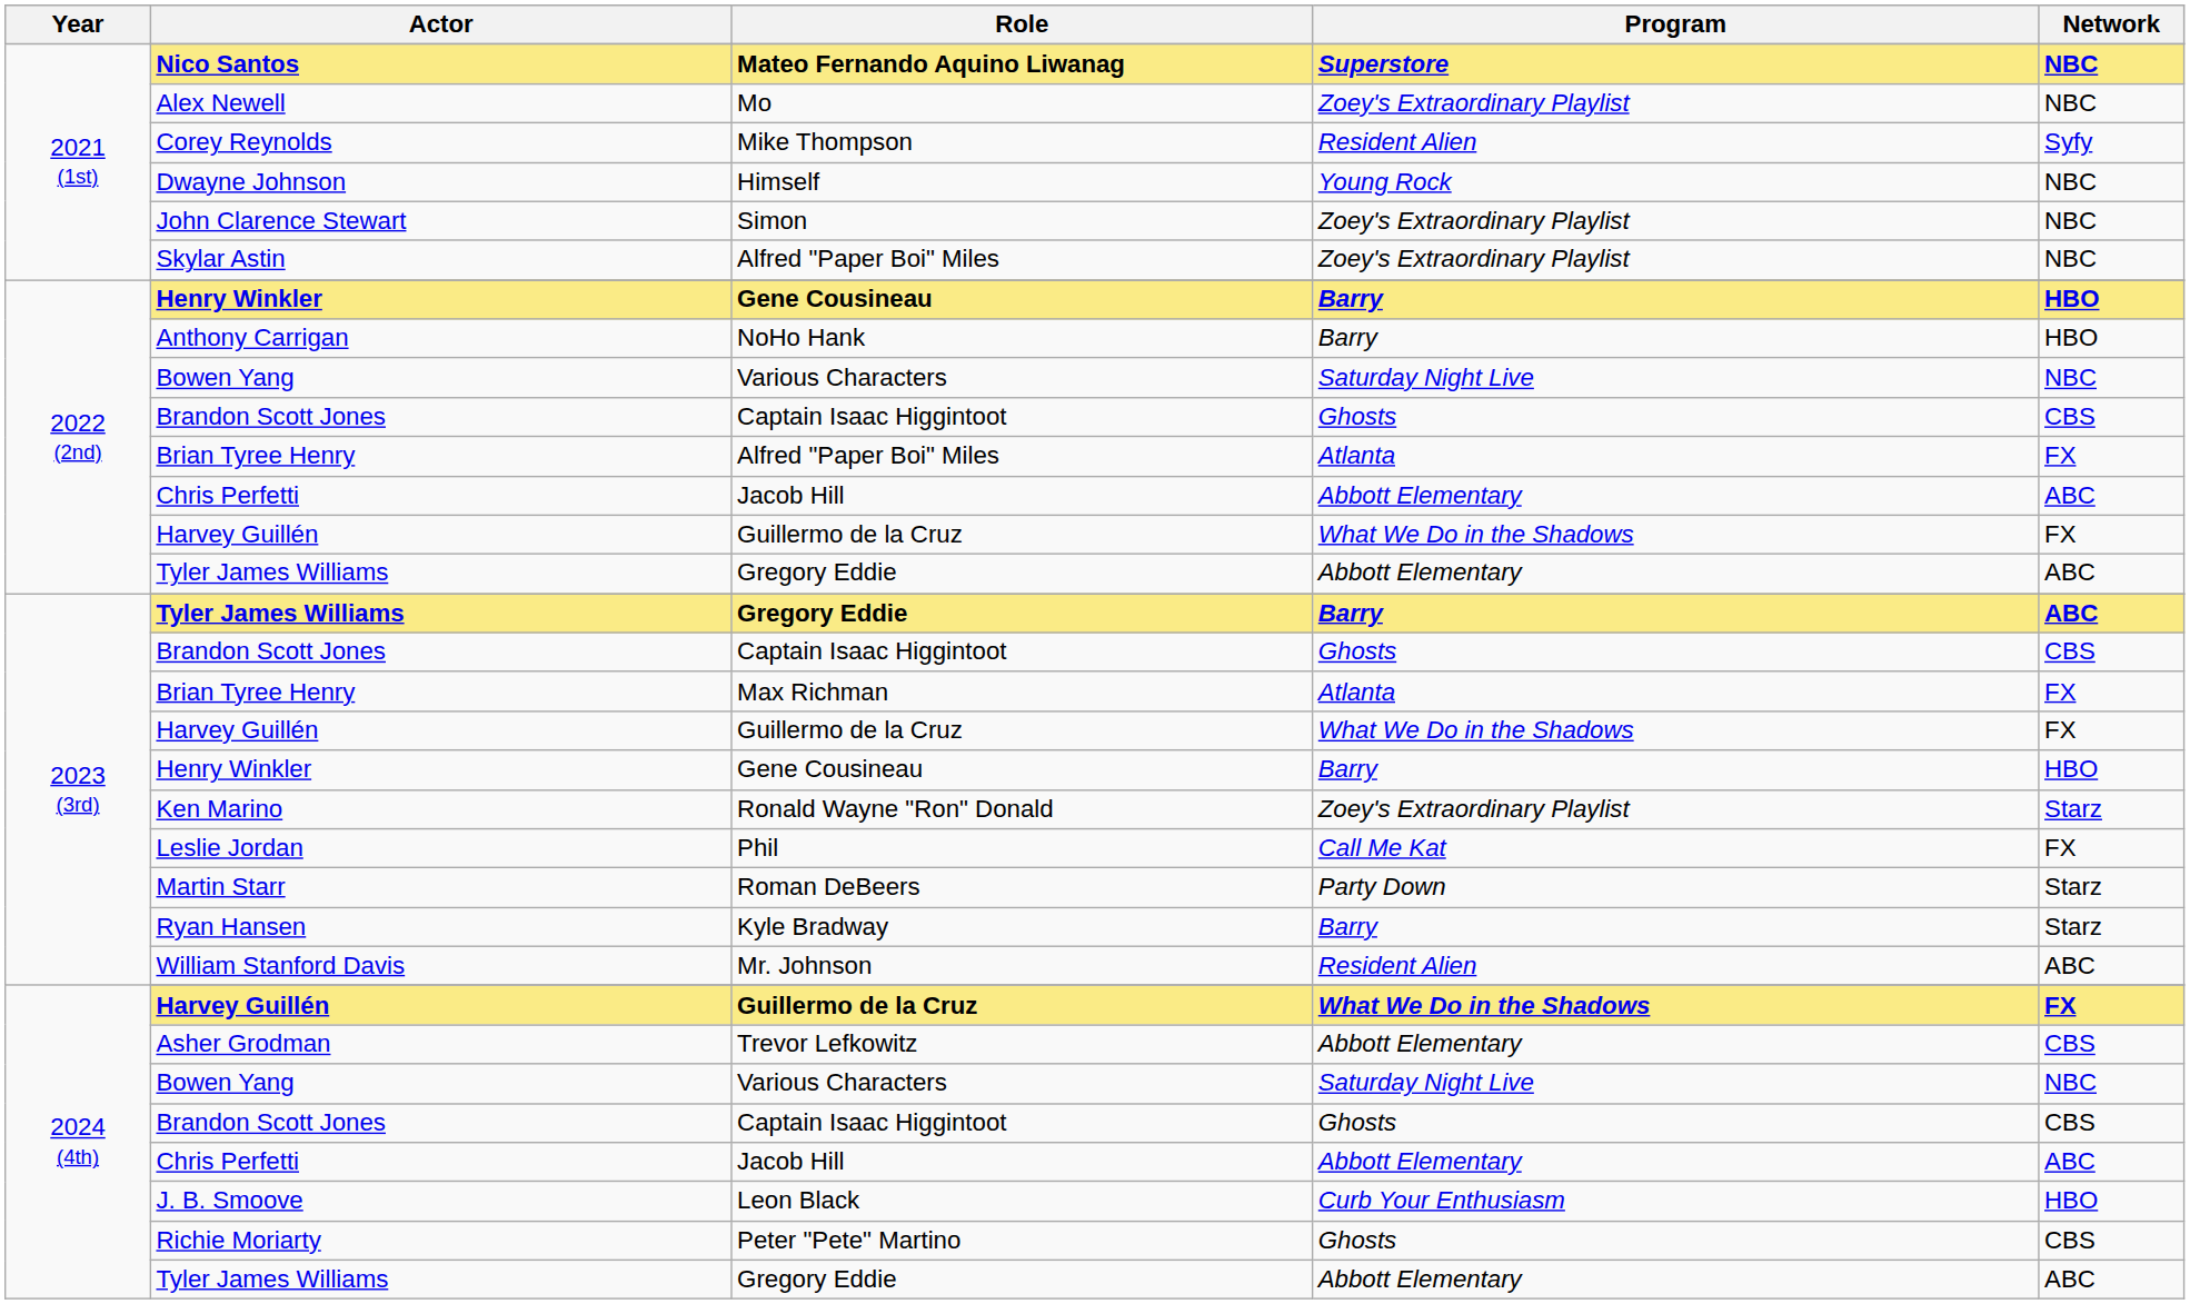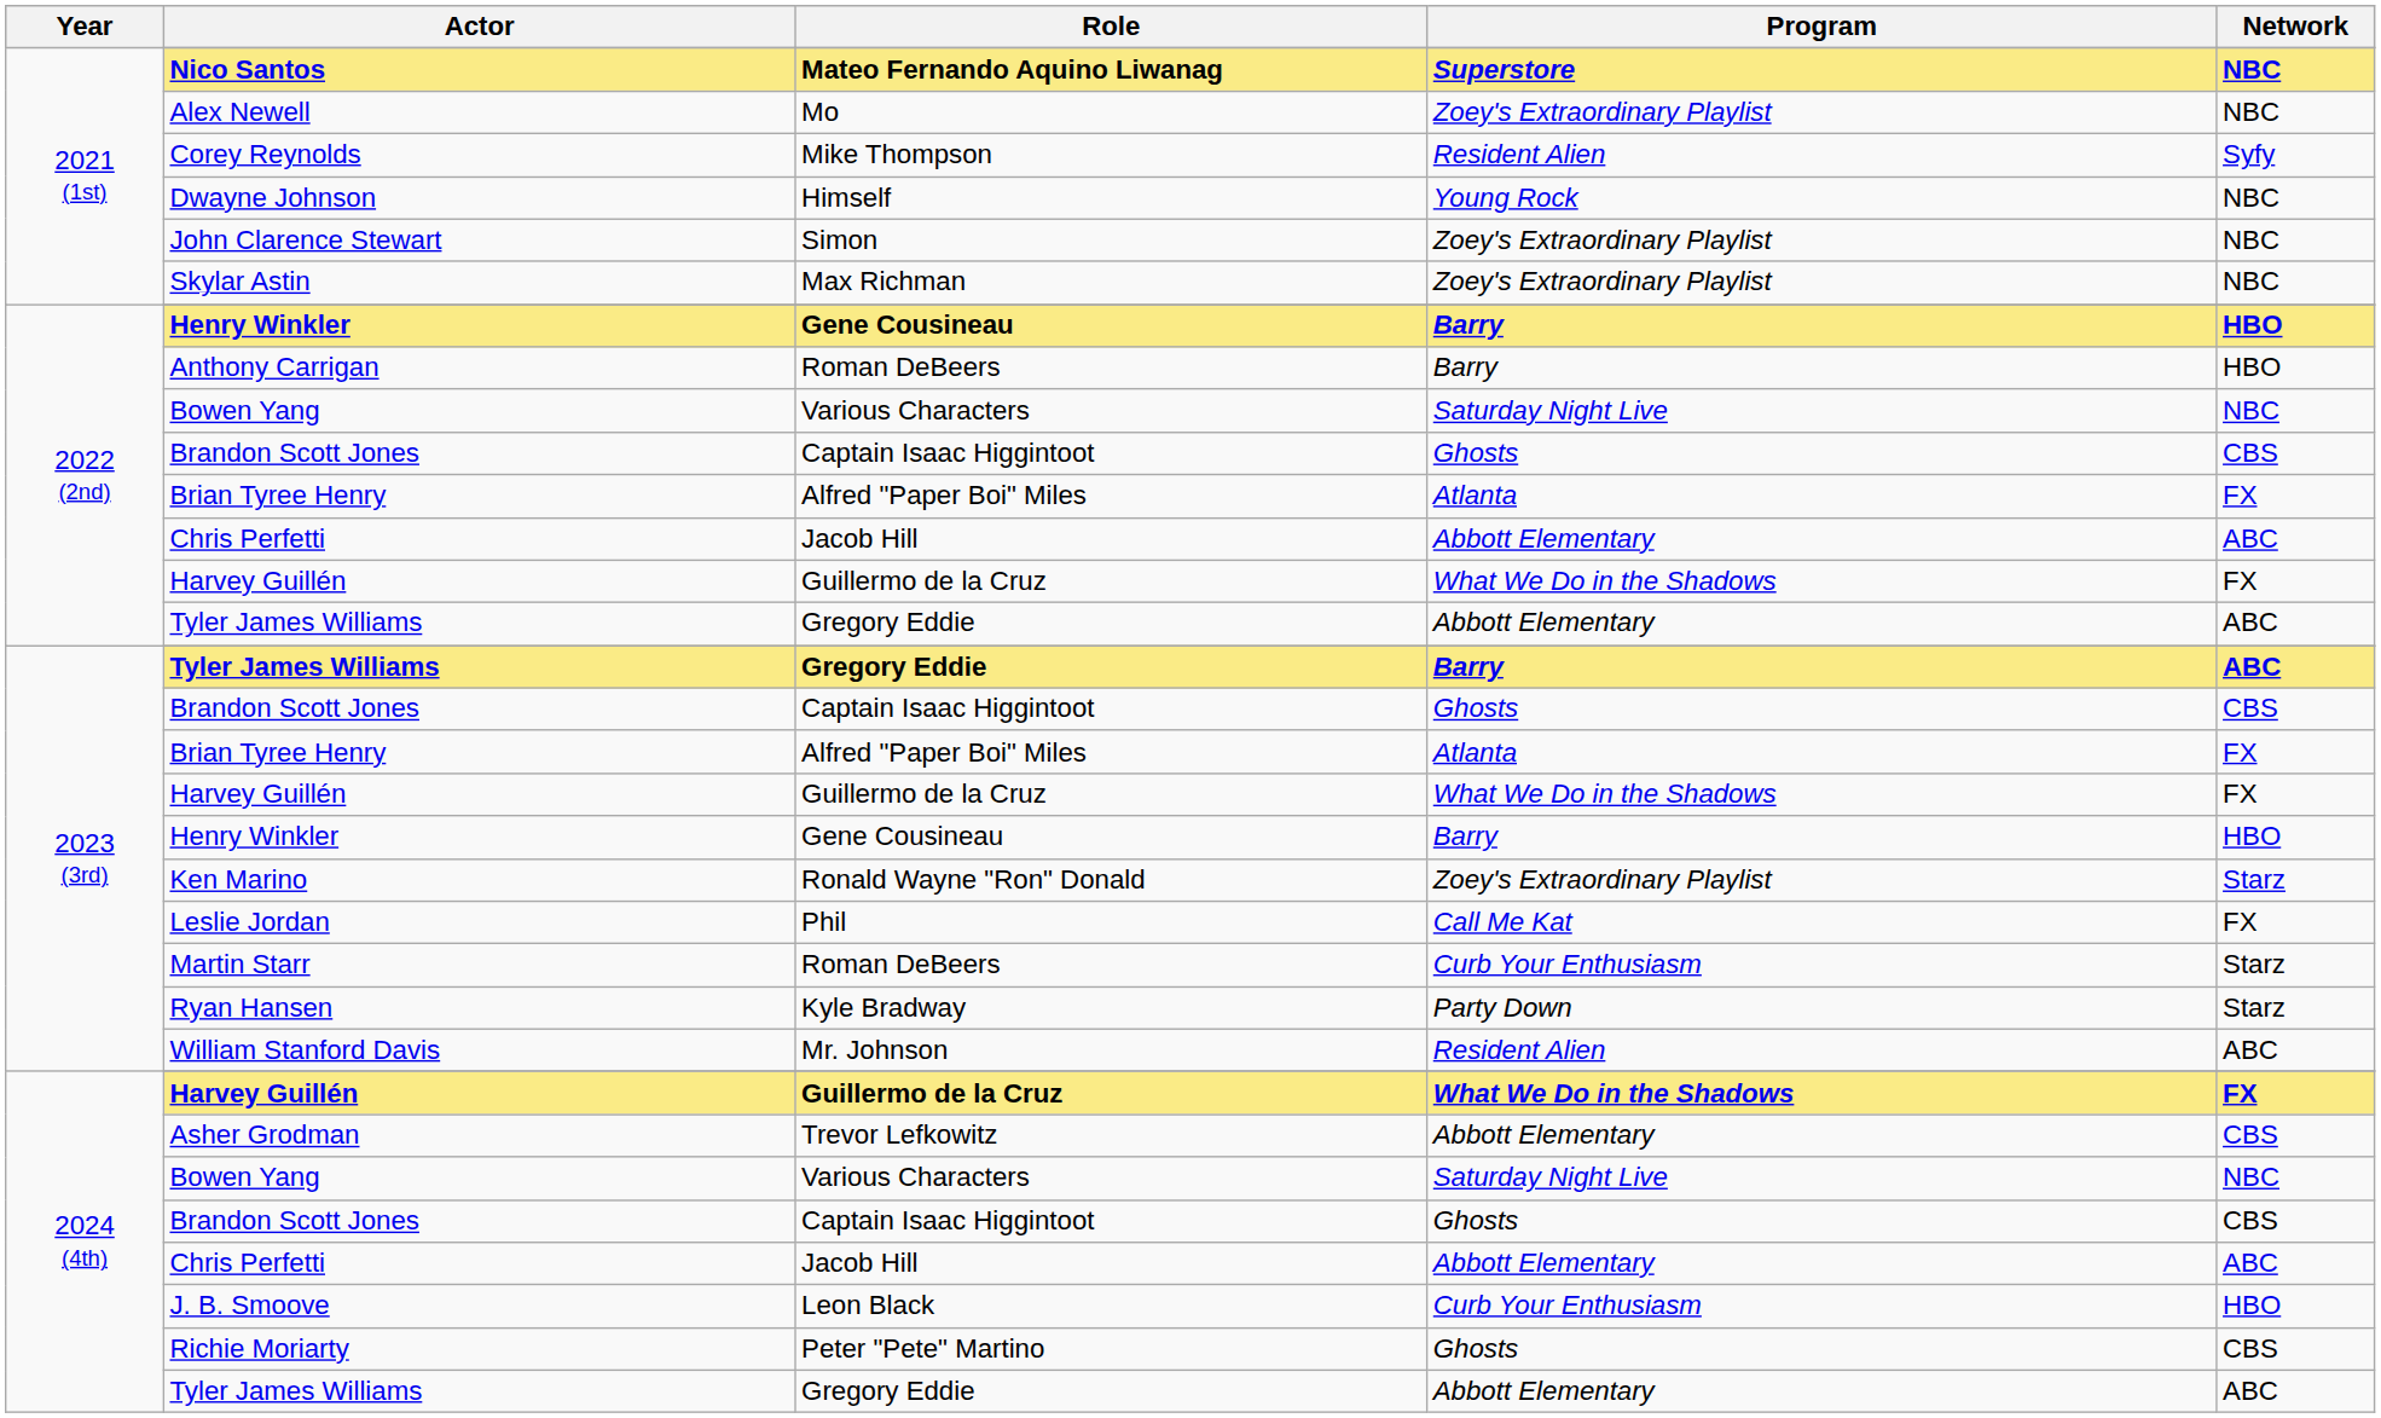Skylar Astin | Role: Alfred "Paper Boi" Miles -> Max Richman
Anthony Carrigan | Role: NoHo Hank -> Roman DeBeers
2023 (3rd) / Brian Tyree Henry | Role: Max Richman -> Alfred "Paper Boi" Miles
Martin Starr | Program: Party Down -> Curb Your Enthusiasm
Ryan Hansen | Program: Barry -> Party Down
